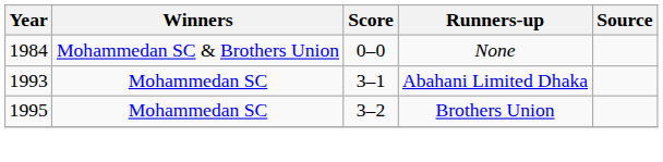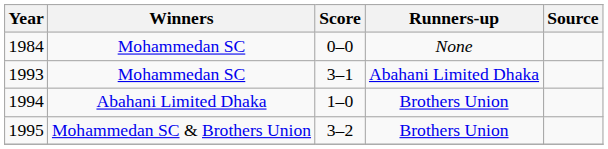1984 | Winners: Mohammedan SC & Brothers Union -> Mohammedan SC
+ row: 1994 | Abahani Limited Dhaka | 1–0 | Brothers Union
1995 | Winners: Mohammedan SC -> Mohammedan SC & Brothers Union
